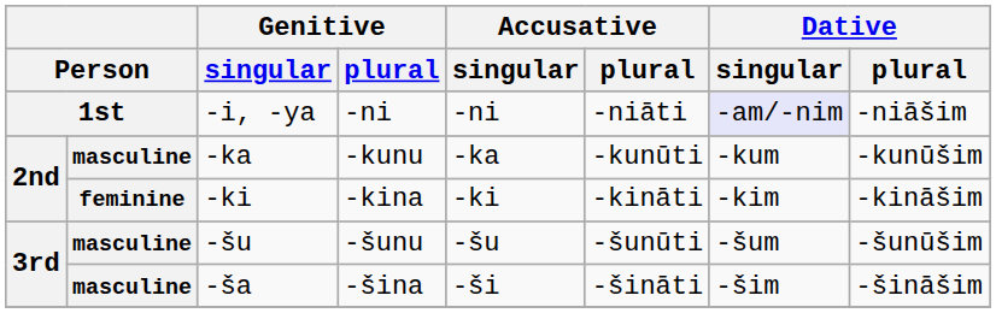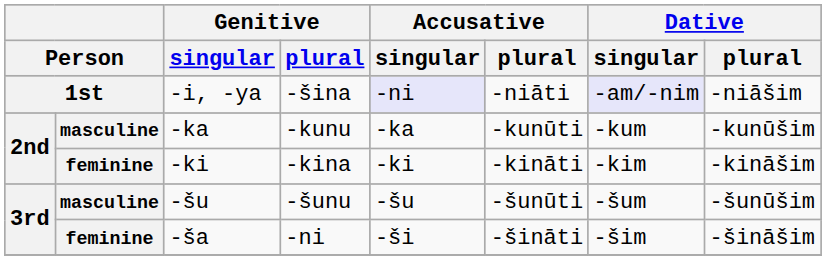-i, -ya | Genitive / plural: -ni -> -šina
-i, -ya | Accusative / singular: no background -> lavender background
-ša | column 2: masculine -> feminine
-ša | Genitive / plural: -šina -> -ni
